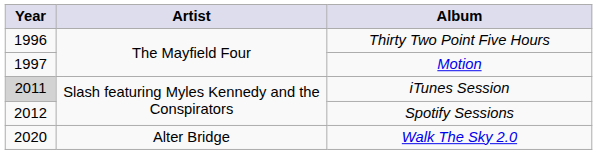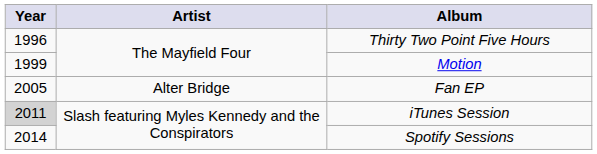Motion | Year: 1997 -> 1999
+ row: 2005 | Alter Bridge | Fan EP
Spotify Sessions | Year: 2012 -> 2014
- row: 2020 | Alter Bridge | Walk The Sky 2.0
